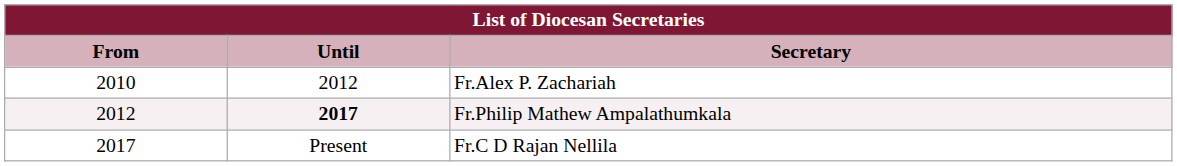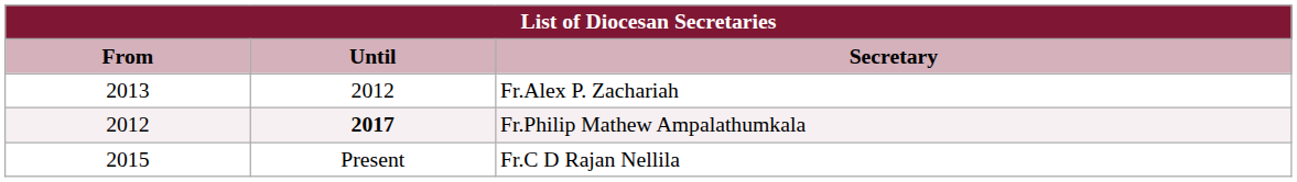Fr.Alex P. Zachariah | From: 2010 -> 2013
Fr.C D Rajan Nellila | From: 2017 -> 2015
